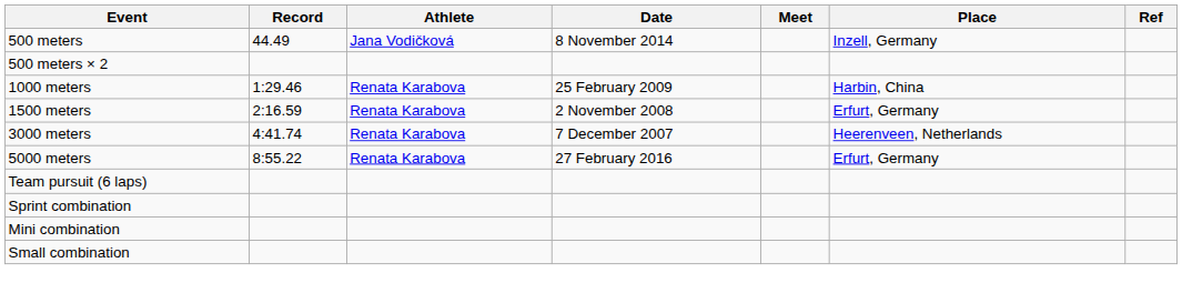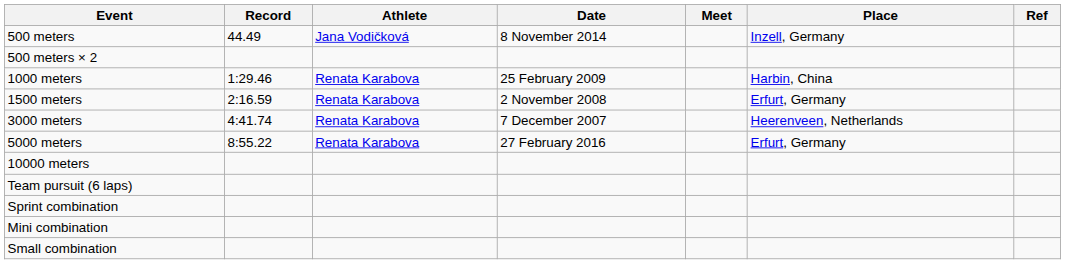+ row: 10000 meters
